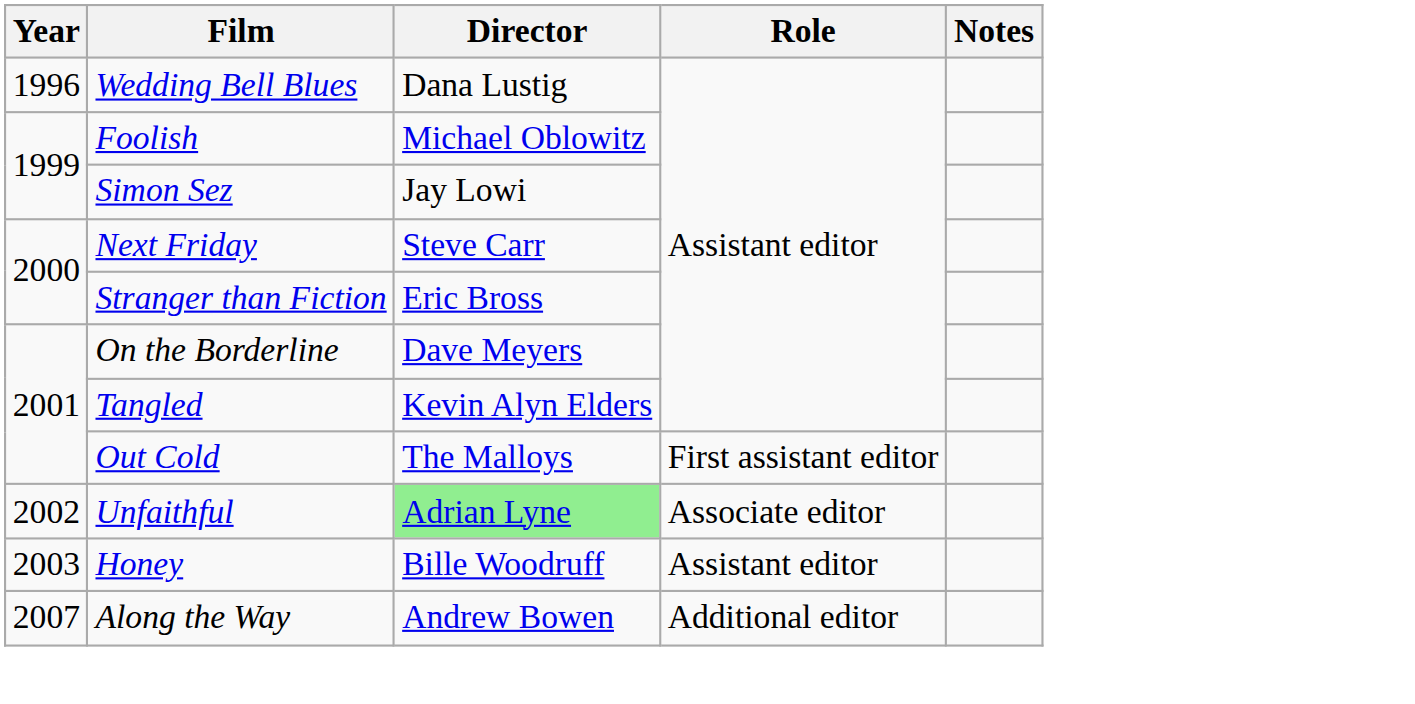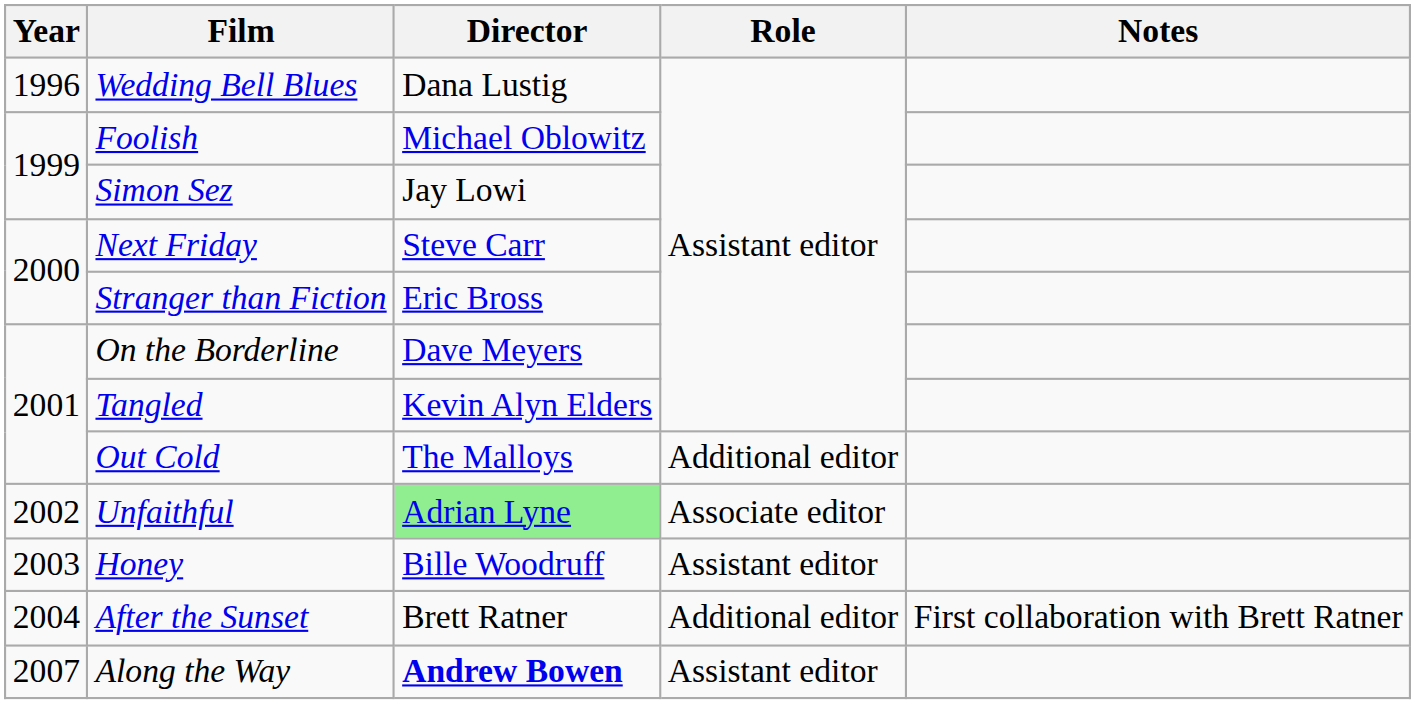Out Cold | Role: First assistant editor -> Additional editor
+ row: 2004 | After the Sunset | Brett Ratner | Additional editor | First collaboration with Brett Ratner
Along the Way | Director: normal -> bold
Along the Way | Role: Additional editor -> Assistant editor
